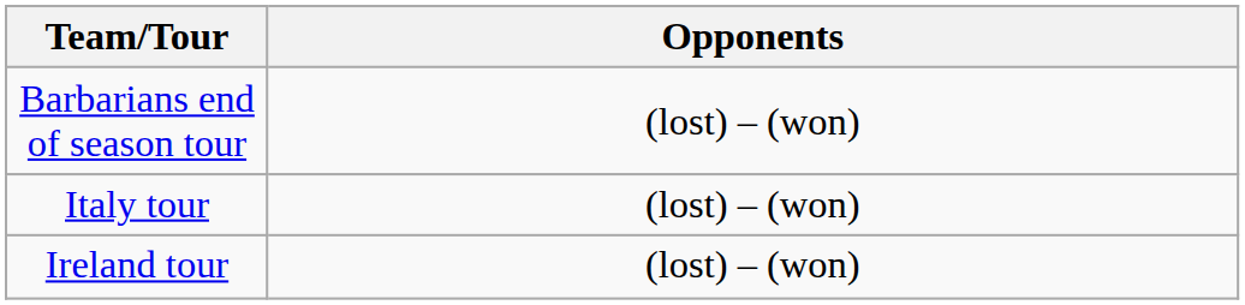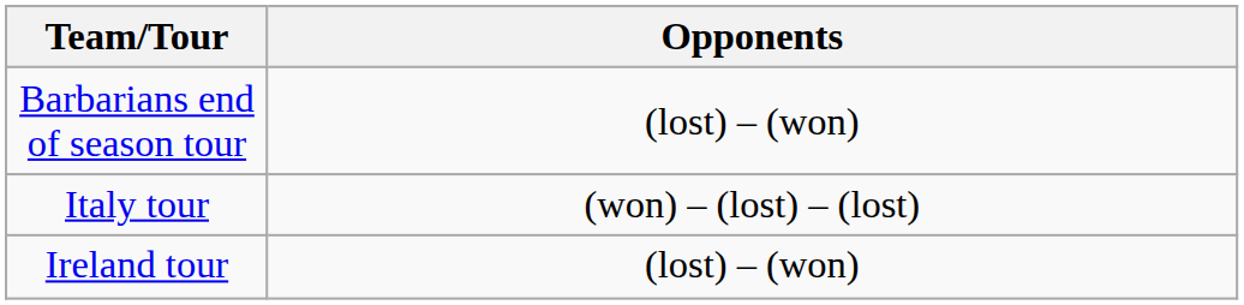Italy tour | Opponents: (lost) – (won) -> (won) – (lost) – (lost)
